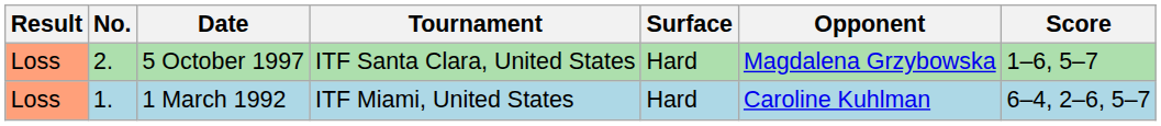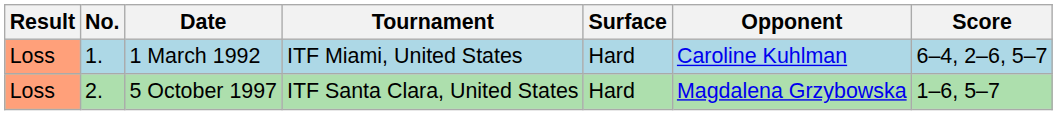rows swapped: 1 March 1992 <-> 5 October 1997
